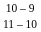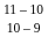rows swapped: 11 – 10 <-> 10 – 9
